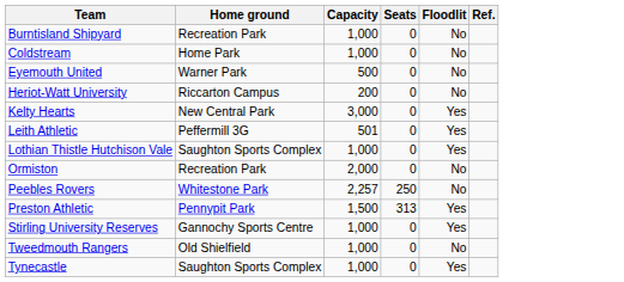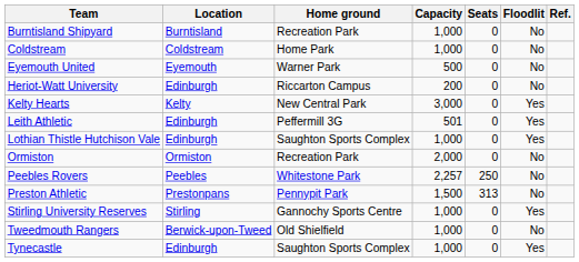+ column: Location | Burntisland | Coldstream | Eyemouth | Edinburgh | Kelty | Edinburgh | Edinburgh | Ormiston | Peebles | Prestonpans | Stirling | Berwick-upon-Tweed | Edinburgh
Preston Athletic | Floodlit: Yes -> No
